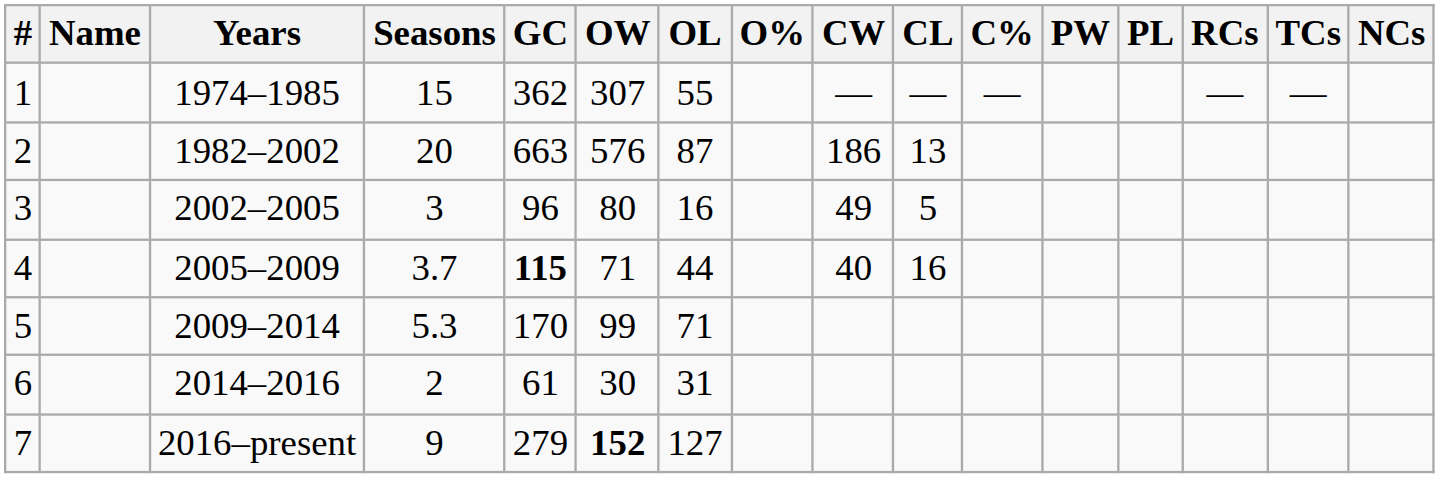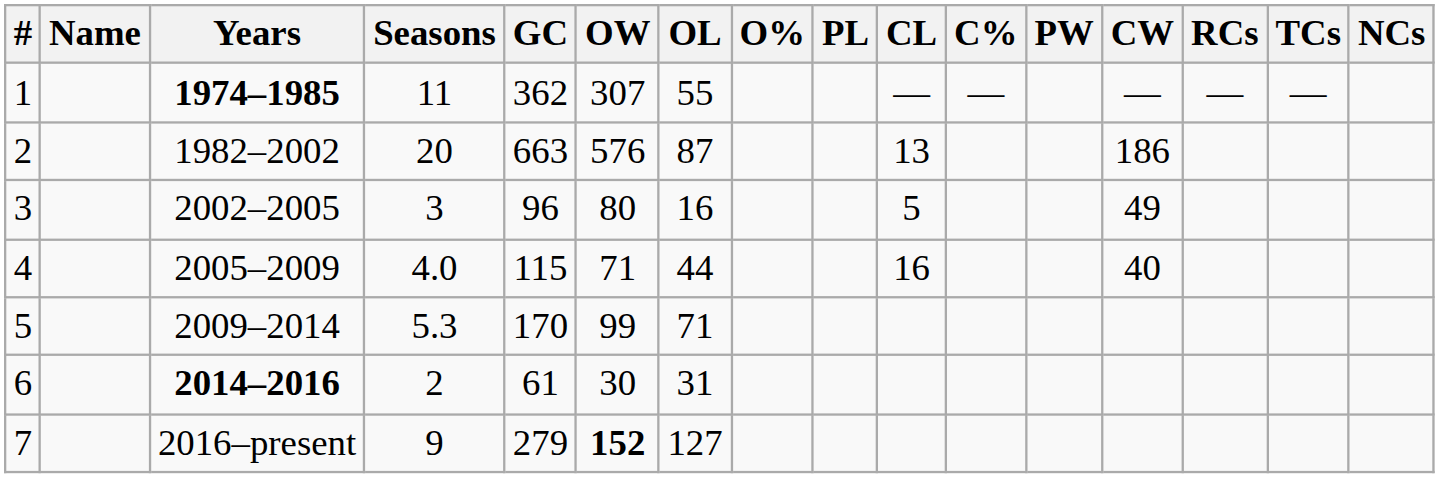columns swapped: CW <-> PL
1 | Years: normal -> bold
1 | Seasons: 15 -> 11
4 | Seasons: 3.7 -> 4.0
4 | GC: bold -> normal
6 | Years: normal -> bold
